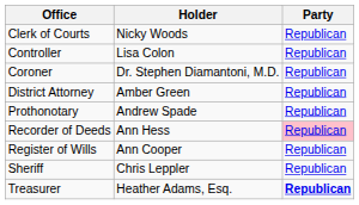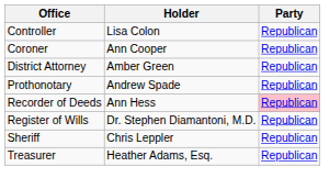- row: Clerk of Courts | Nicky Woods | Republican
Coroner | Holder: Dr. Stephen Diamantoni, M.D. -> Ann Cooper
Register of Wills | Holder: Ann Cooper -> Dr. Stephen Diamantoni, M.D.
Treasurer | Party: bold -> normal
